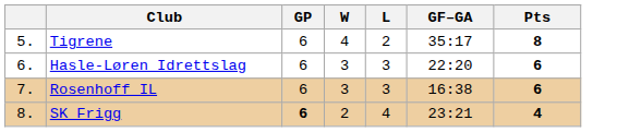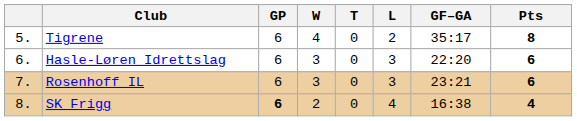+ column: T | 0 | 0 | 0 | 0
Rosenhoff IL | GF–GA: 16:38 -> 23:21
SK Frigg | GF–GA: 23:21 -> 16:38
